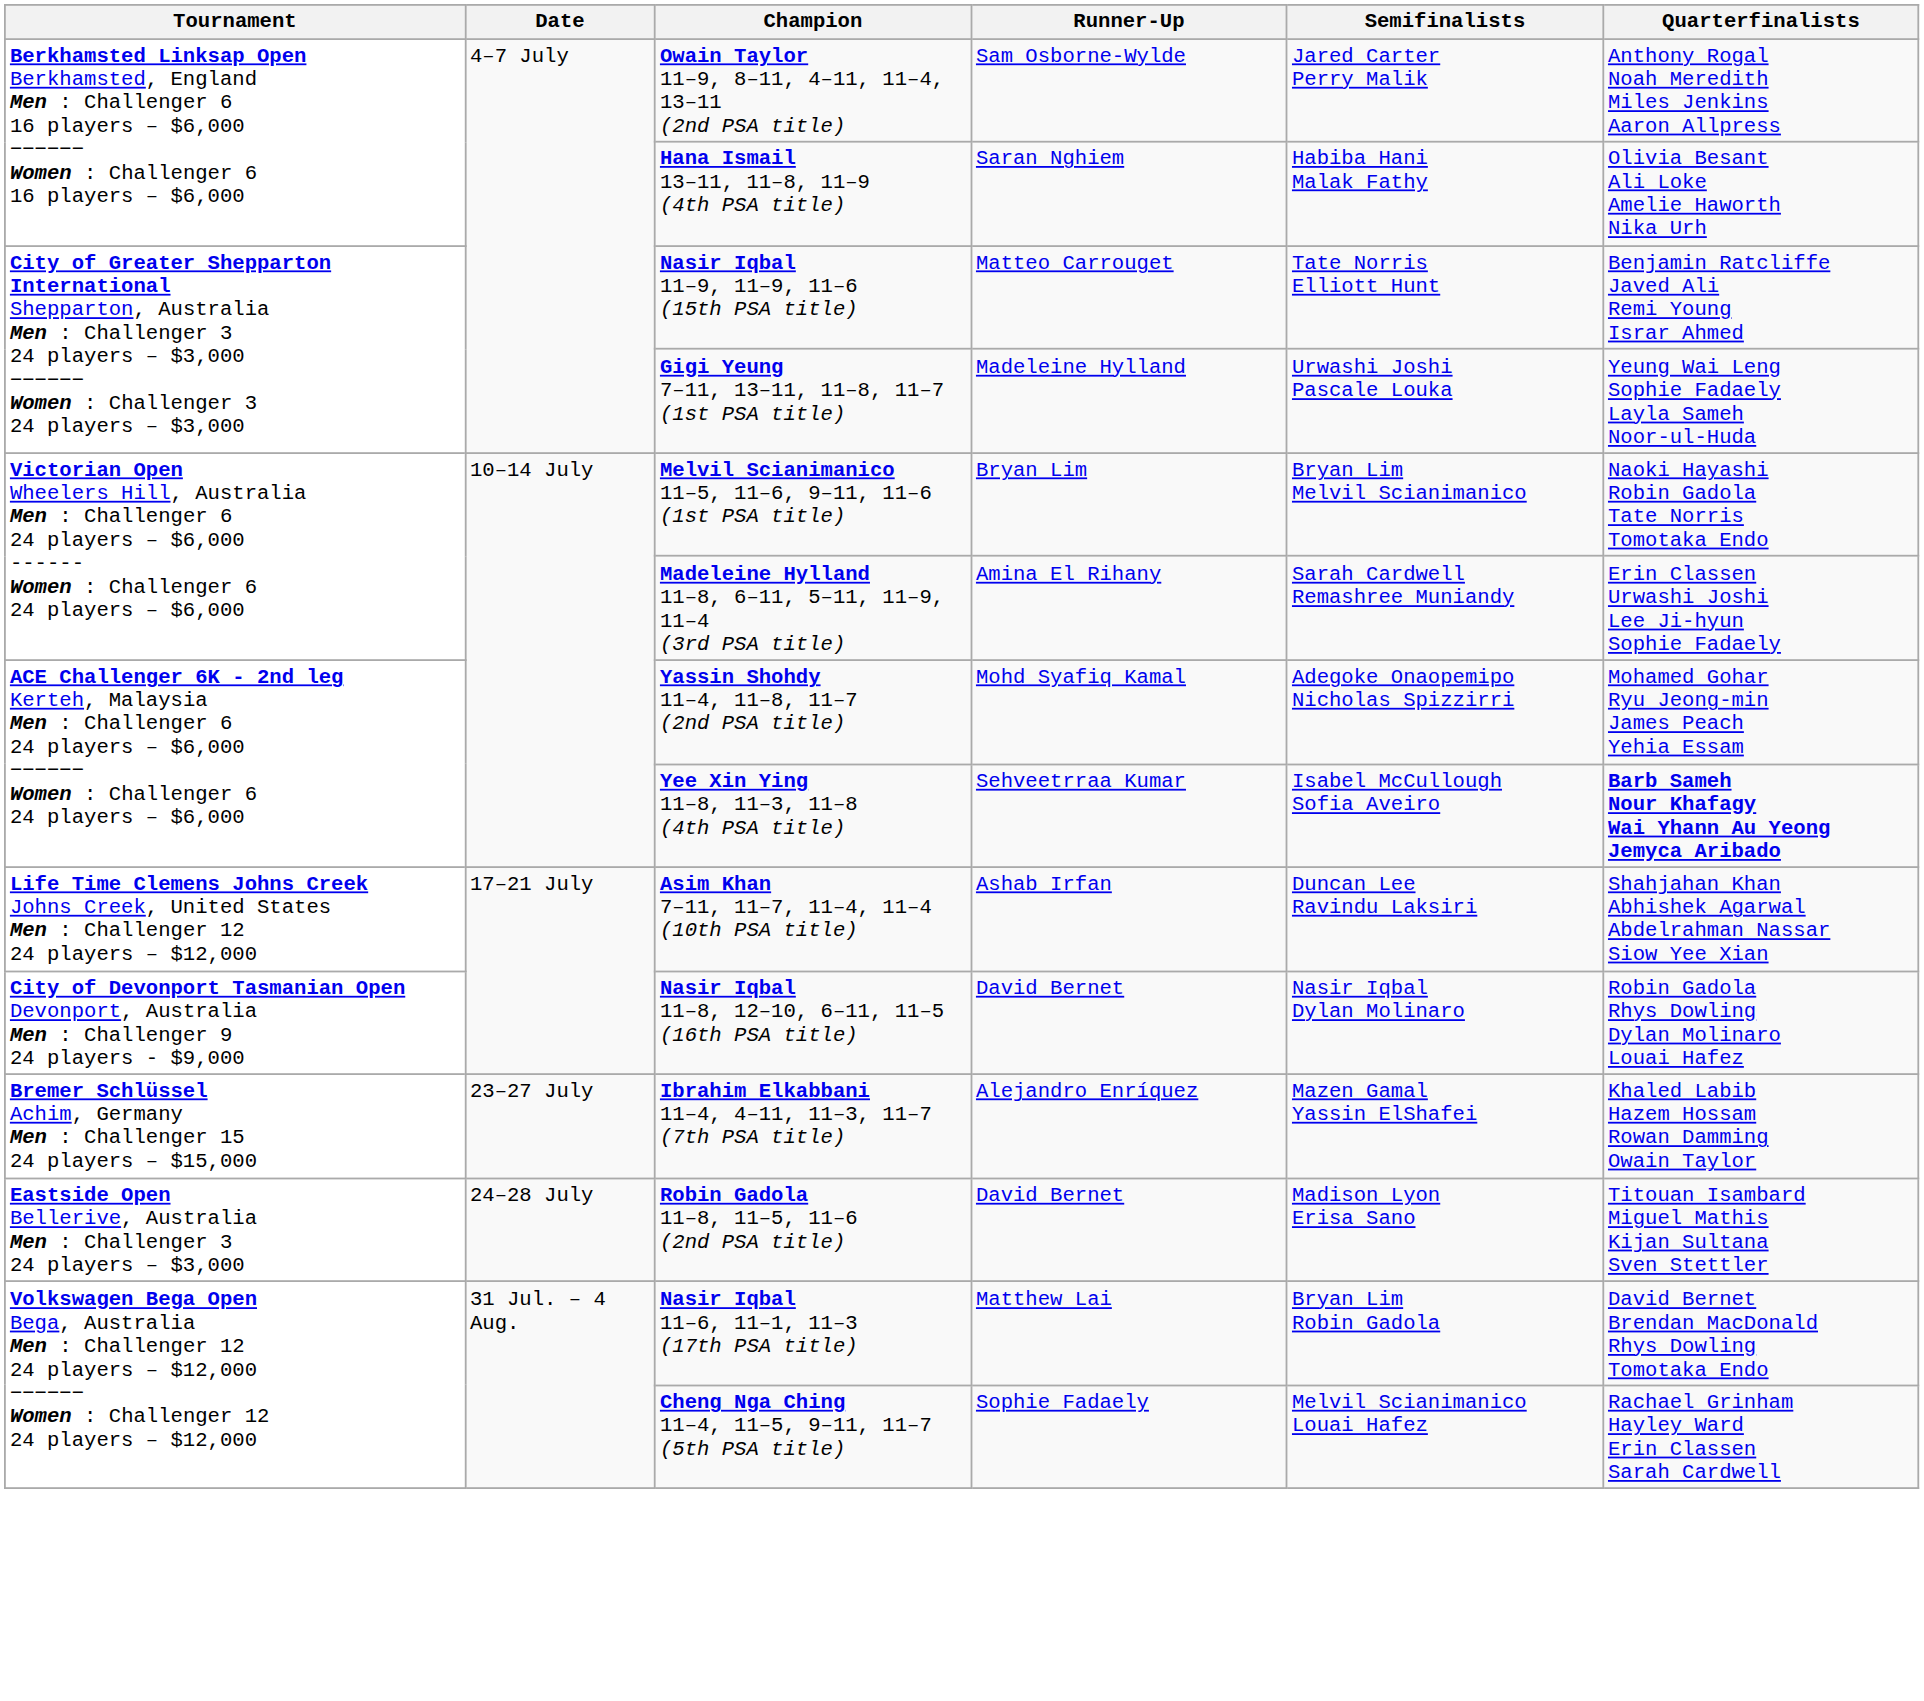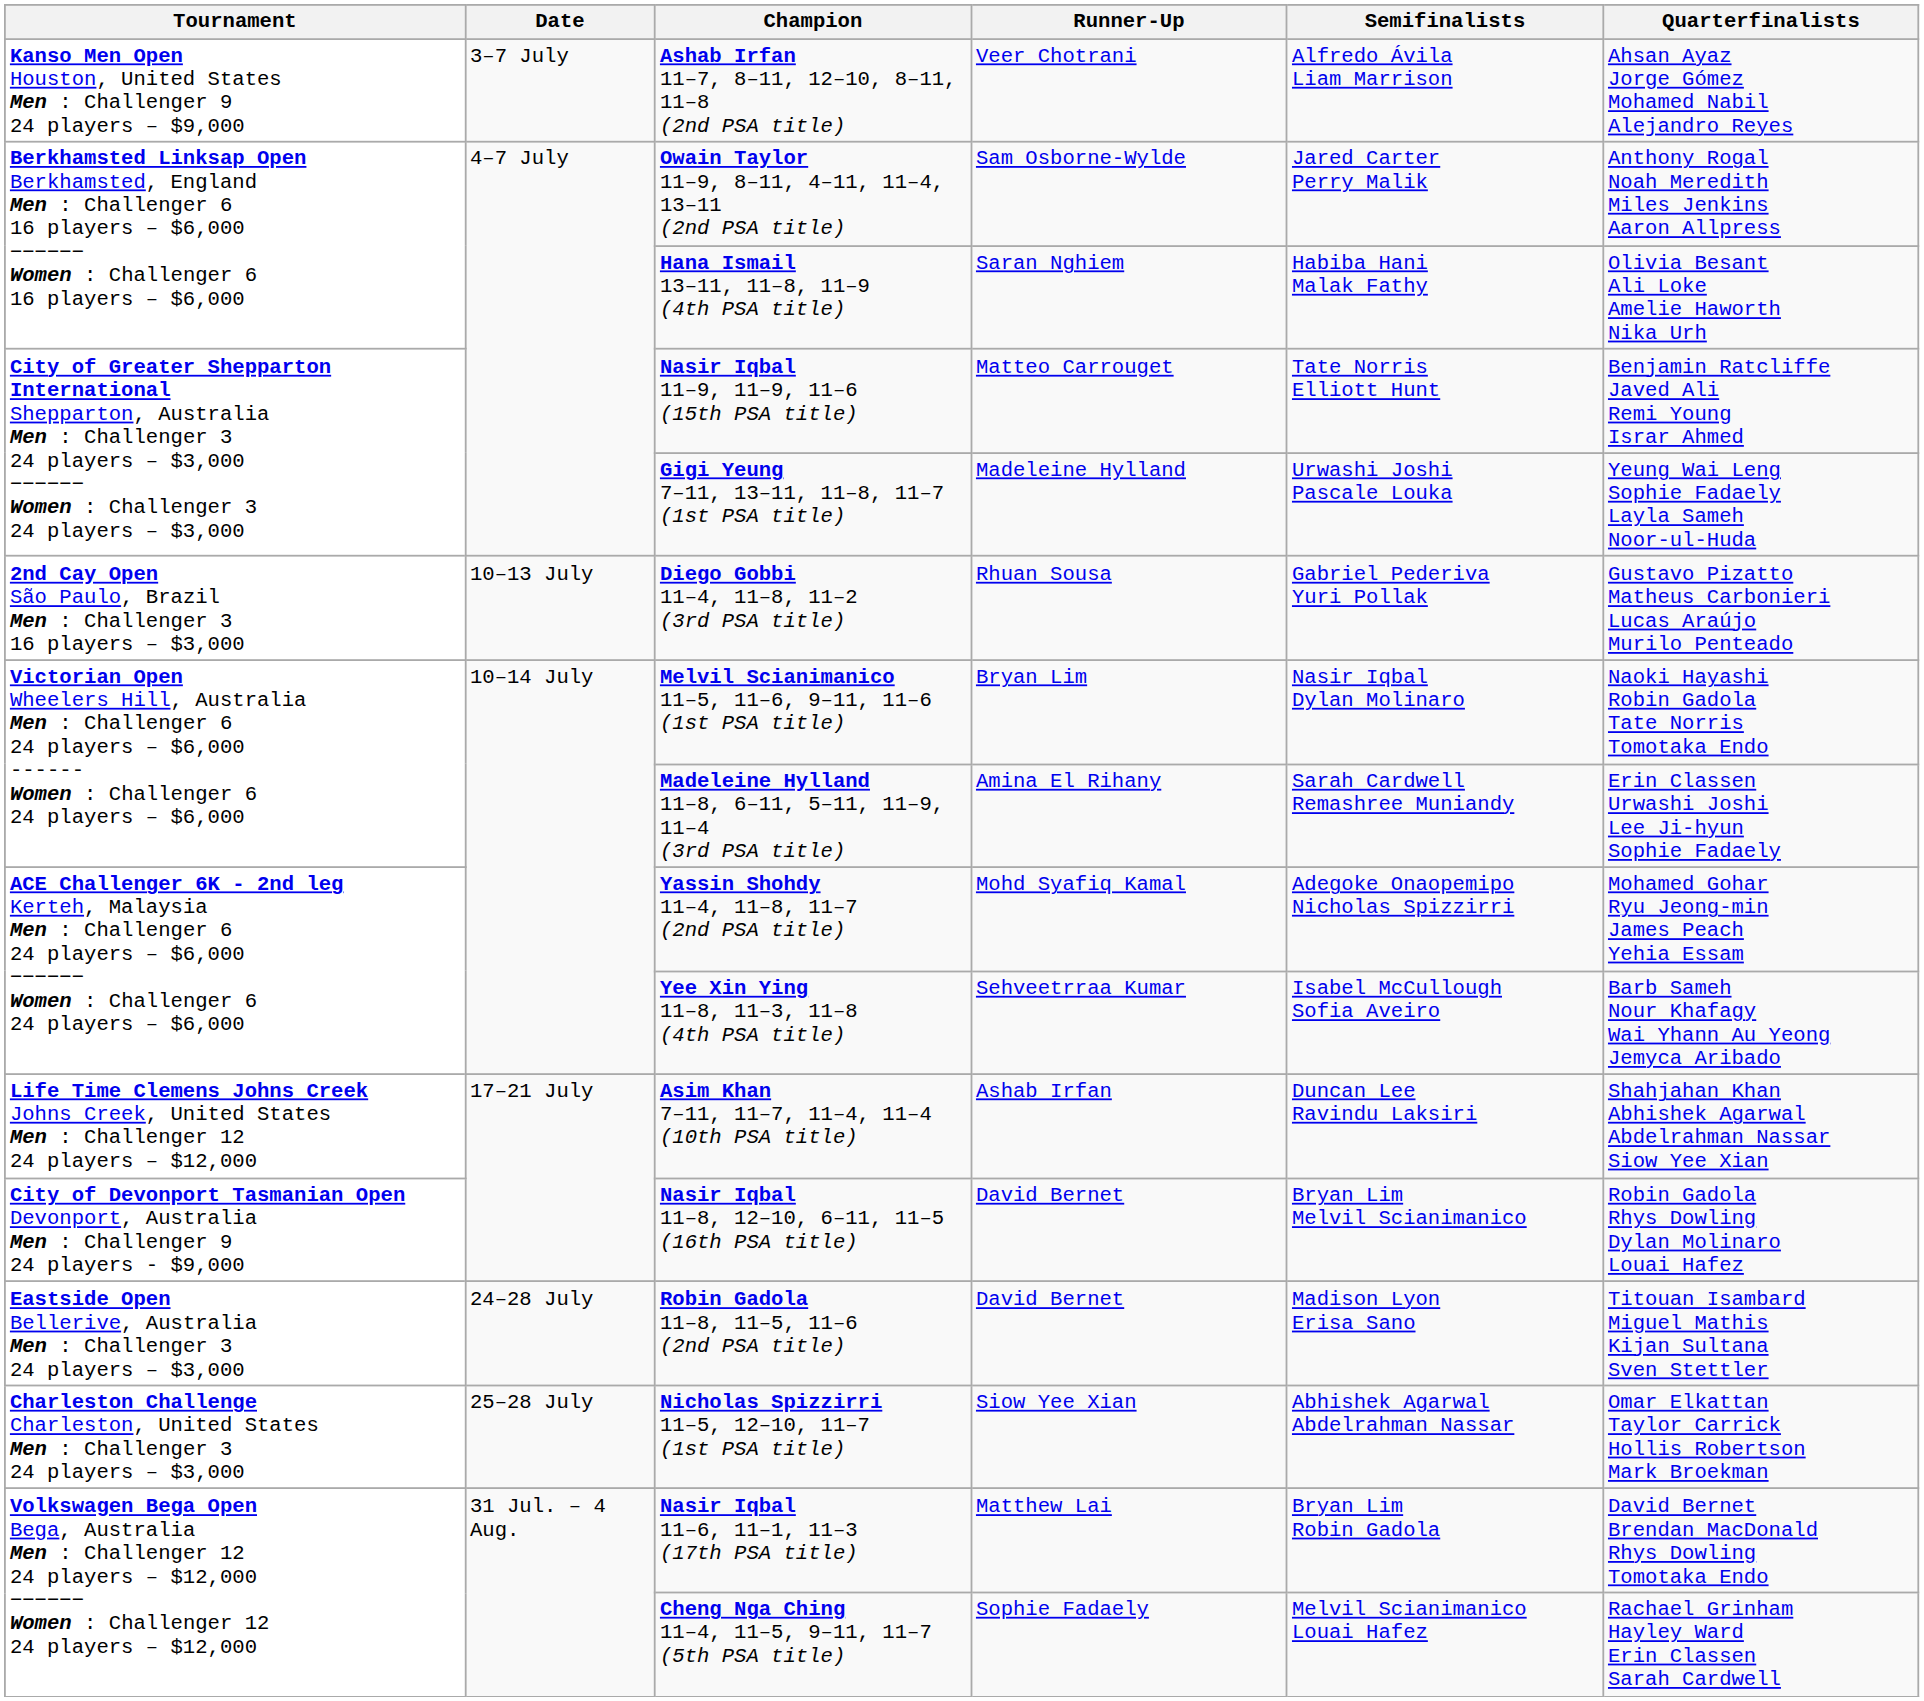+ row: Kanso Men Open Houston, United States Men : Challenger 9 24 players – $9,000 | 3–7 July | Ashab Irfan 11–7, 8–11, 12–10, 8–11, 11–8 (2nd PSA title) | Veer Chotrani | Alfredo Ávila Liam Marrison | Ahsan Ayaz Jorge Gómez Mohamed Nabil Alejandro Reyes
+ row: 2nd Cay Open São Paulo, Brazil Men : Challenger 3 16 players – $3,000 | 10–13 July | Diego Gobbi 11–4, 11–8, 11–2 (3rd PSA title) | Rhuan Sousa | Gabriel Pederiva Yuri Pollak | Gustavo Pizatto Matheus Carbonieri Lucas Araújo Murilo Penteado
Melvil Scianimanico 11–5, 11–6, 9–11, 11–6 (1st PSA title) | Semifinalists: Bryan Lim Melvil Scianimanico -> Nasir Iqbal Dylan Molinaro
Yee Xin Ying 11–8, 11–3, 11–8 (4th PSA title) | Quarterfinalists: bold -> normal
Nasir Iqbal 11–8, 12–10, 6–11, 11–5 (16th PSA title) | Semifinalists: Nasir Iqbal Dylan Molinaro -> Bryan Lim Melvil Scianimanico
- row: Bremer Schlüssel Achim, Germany Men : Challenger 15 24 players – $15,000 | 23–27 July | Ibrahim Elkabbani 11–4, 4–11, 11–3, 11–7 (7th PSA title) | Alejandro Enríquez | Mazen Gamal Yassin ElShafei | Khaled Labib Hazem Hossam Rowan Damming Owain Taylor
+ row: Charleston Challenge Charleston, United States Men : Challenger 3 24 players – $3,000 | 25–28 July | Nicholas Spizzirri 11–5, 12–10, 11–7 (1st PSA title) | Siow Yee Xian | Abhishek Agarwal Abdelrahman Nassar | Omar Elkattan Taylor Carrick Hollis Robertson Mark Broekman
